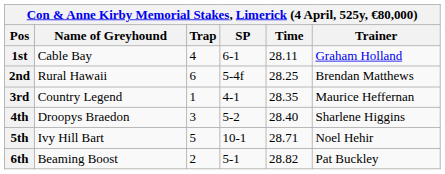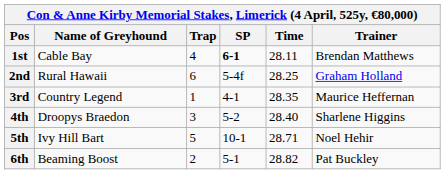1st | SP: normal -> bold
1st | Trainer: Graham Holland -> Brendan Matthews
2nd | Trainer: Brendan Matthews -> Graham Holland
